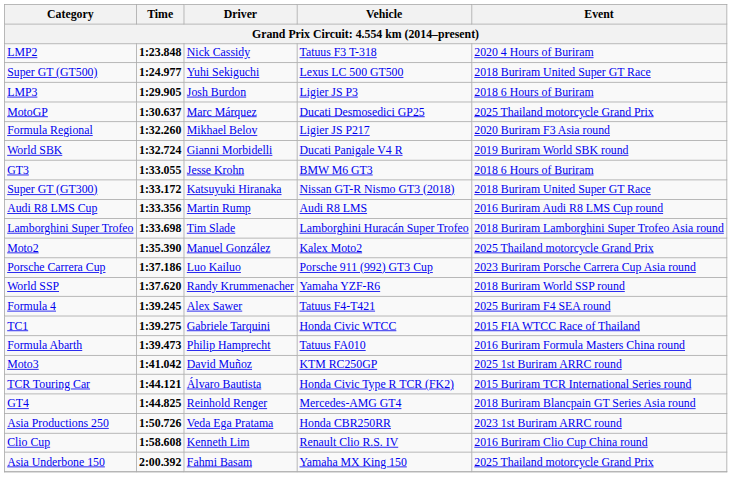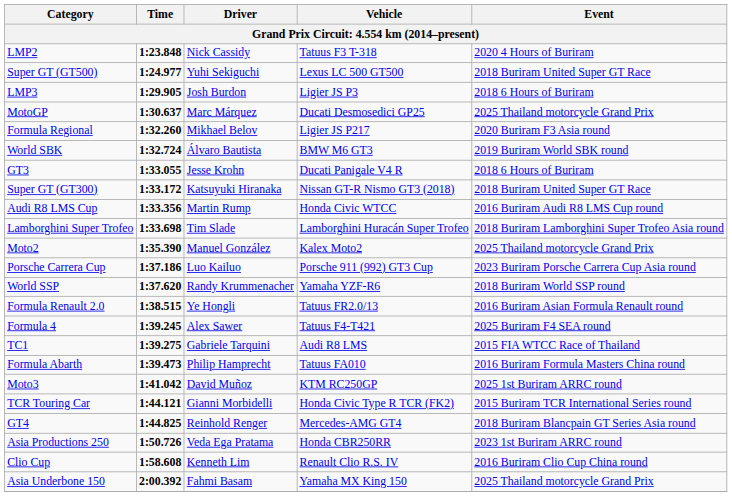World SBK | Driver: Gianni Morbidelli -> Álvaro Bautista
World SBK | Vehicle: Ducati Panigale V4 R -> BMW M6 GT3
GT3 | Vehicle: BMW M6 GT3 -> Ducati Panigale V4 R
Audi R8 LMS Cup | Vehicle: Audi R8 LMS -> Honda Civic WTCC
+ row: Formula Renault 2.0 | 1:38.515 | Ye Hongli | Tatuus FR2.0/13 | 2016 Buriram Asian Formula Renault round
TC1 | Vehicle: Honda Civic WTCC -> Audi R8 LMS
TCR Touring Car | Driver: Álvaro Bautista -> Gianni Morbidelli
